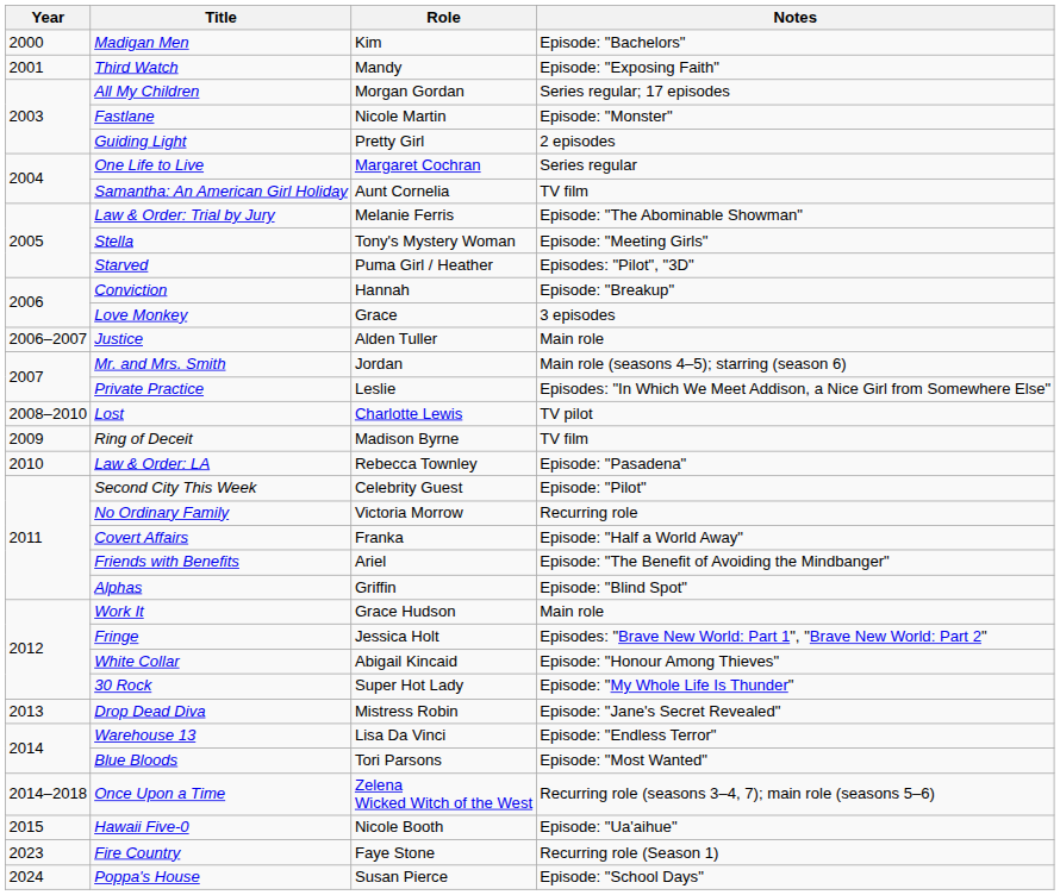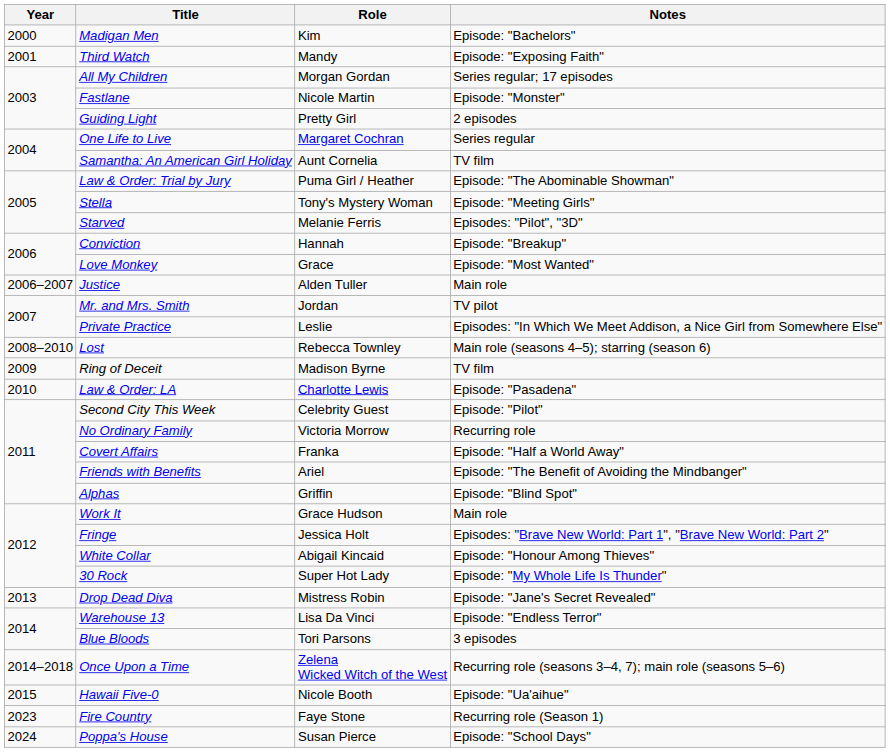Law & Order: Trial by Jury | Role: Melanie Ferris -> Puma Girl / Heather
Starved | Role: Puma Girl / Heather -> Melanie Ferris
Love Monkey | Notes: 3 episodes -> Episode: "Most Wanted"
Mr. and Mrs. Smith | Notes: Main role (seasons 4–5); starring (season 6) -> TV pilot
Lost | Role: Charlotte Lewis -> Rebecca Townley
Lost | Notes: TV pilot -> Main role (seasons 4–5); starring (season 6)
Law & Order: LA | Role: Rebecca Townley -> Charlotte Lewis
Blue Bloods | Notes: Episode: "Most Wanted" -> 3 episodes
